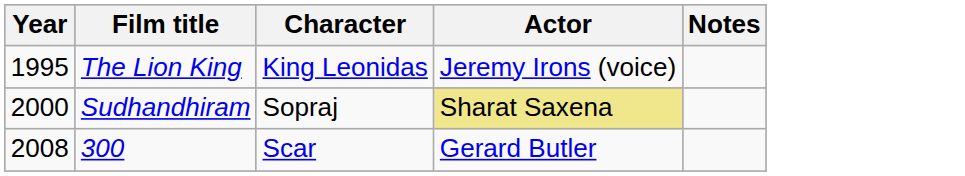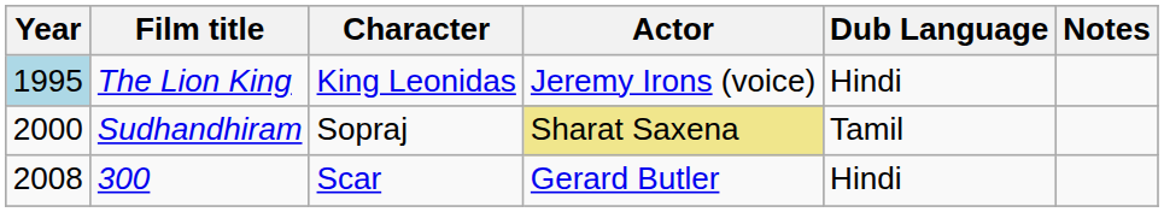+ column: Dub Language | Hindi | Tamil | Hindi
The Lion King | Year: no background -> lightblue background
